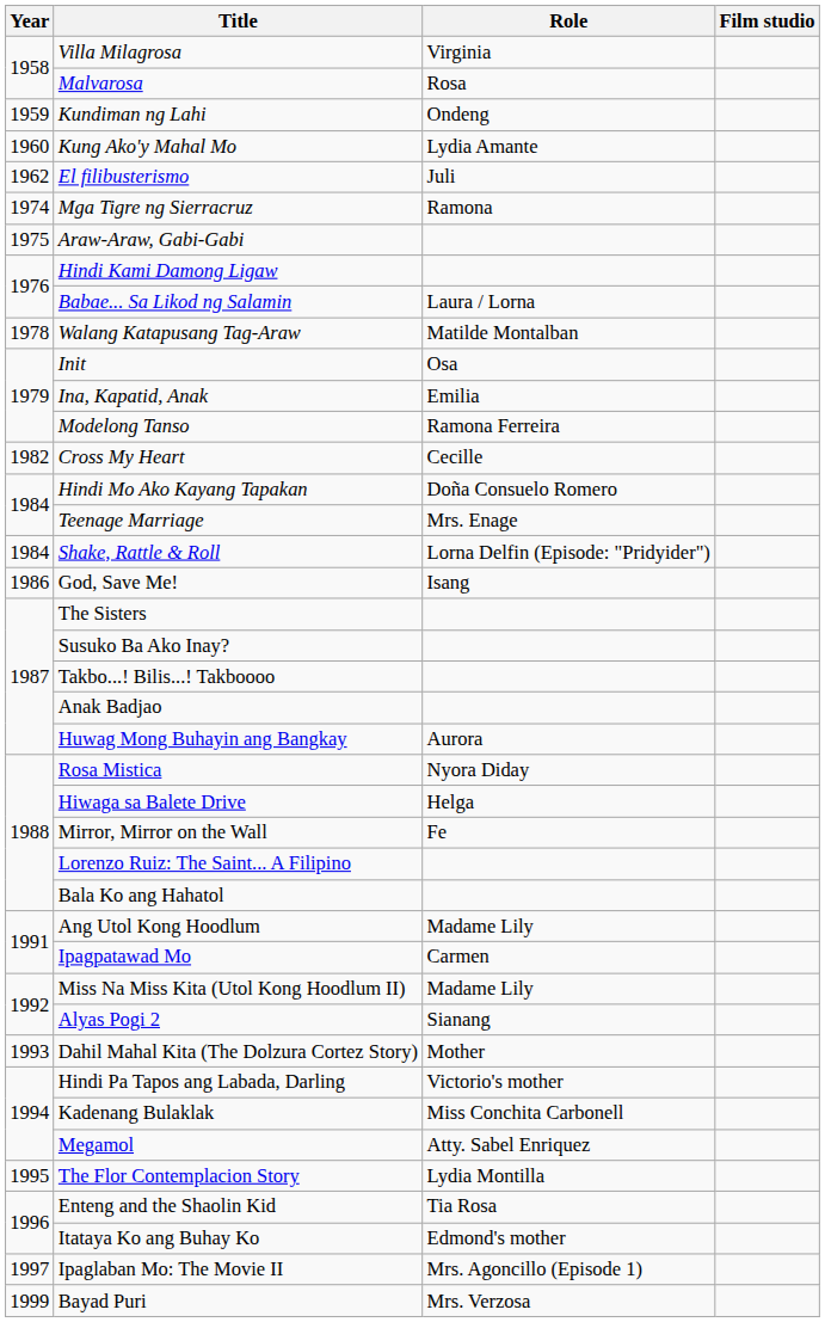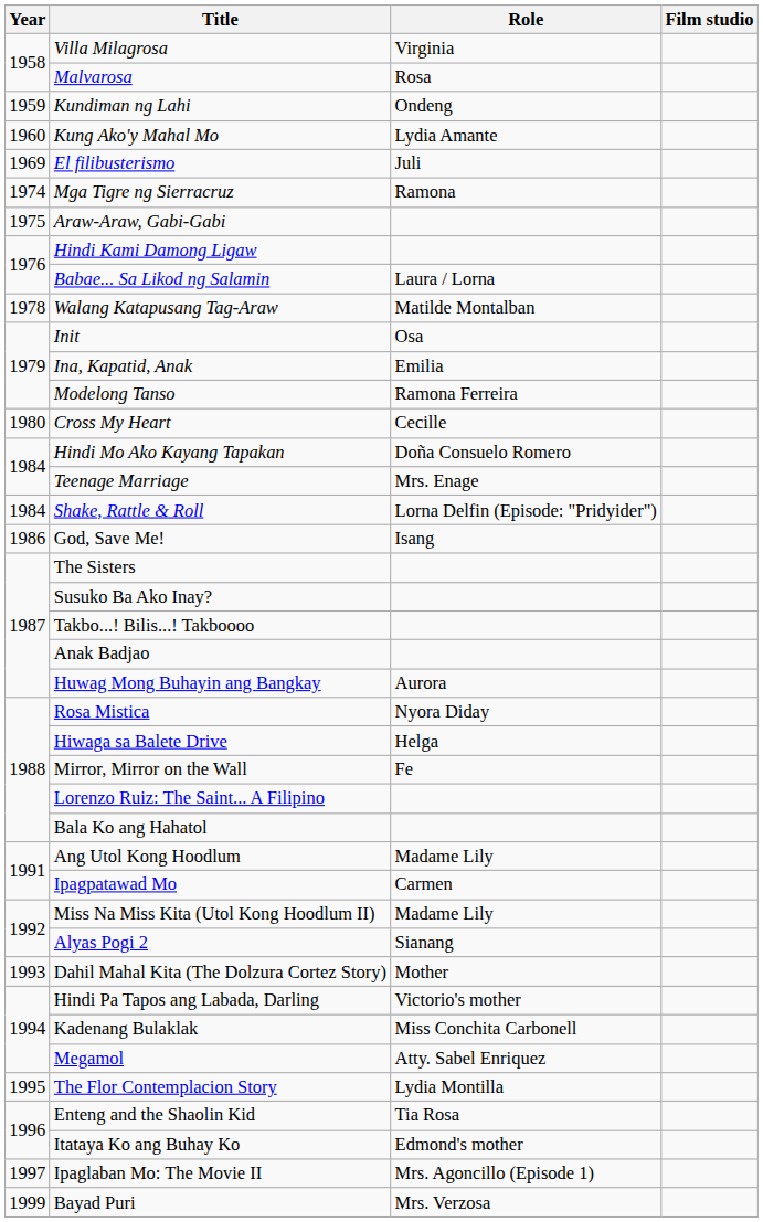El filibusterismo | Year: 1962 -> 1969
Cross My Heart | Year: 1982 -> 1980
